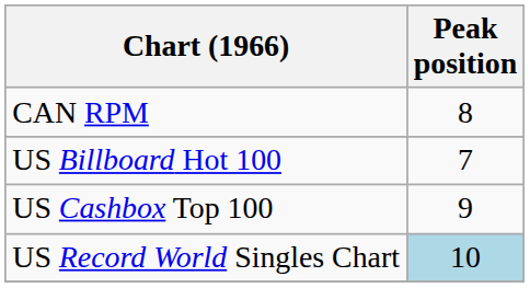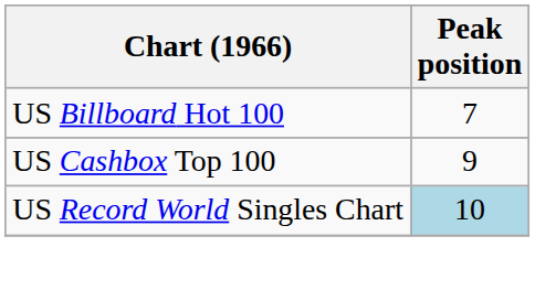- row: CAN RPM | 8
